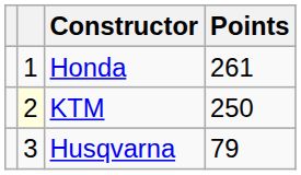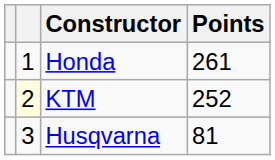KTM | Points: 250 -> 252
Husqvarna | Points: 79 -> 81
